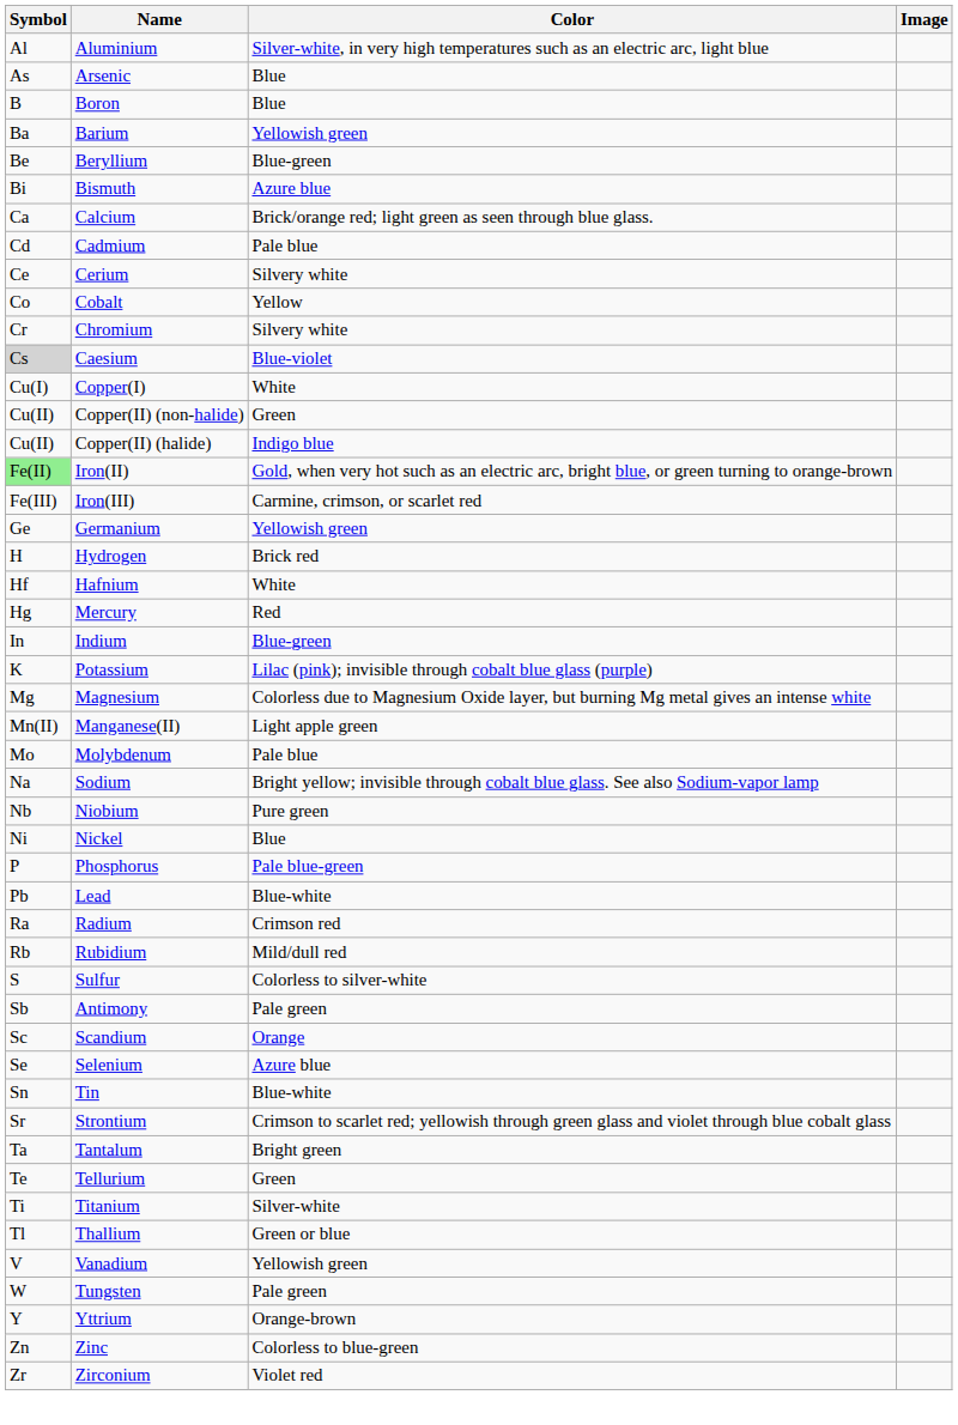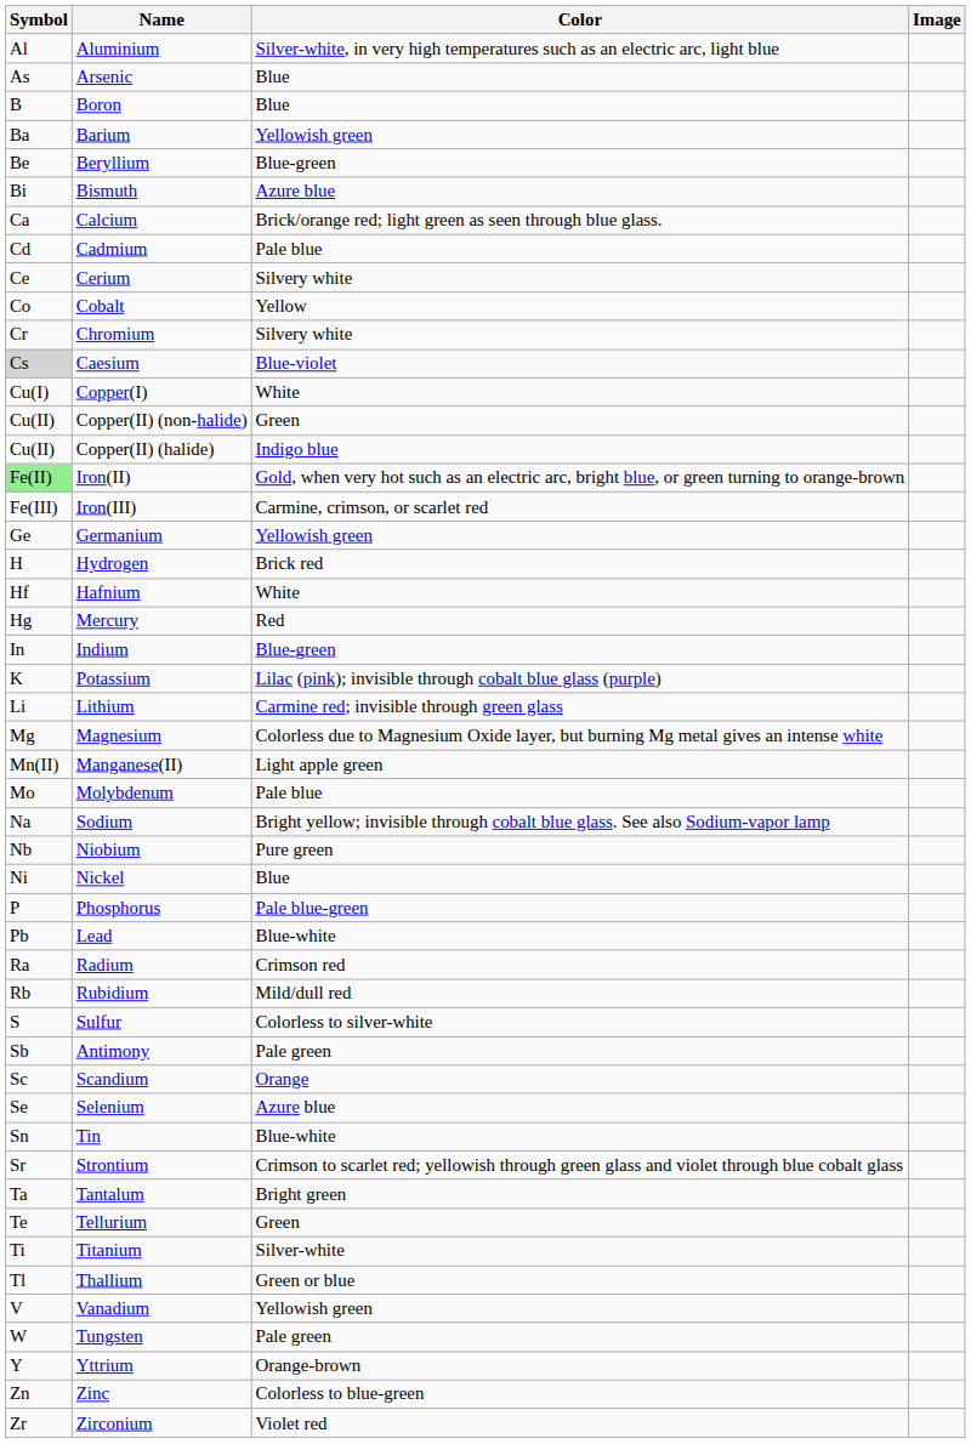+ row: Li | Lithium | Carmine red; invisible through green glass
